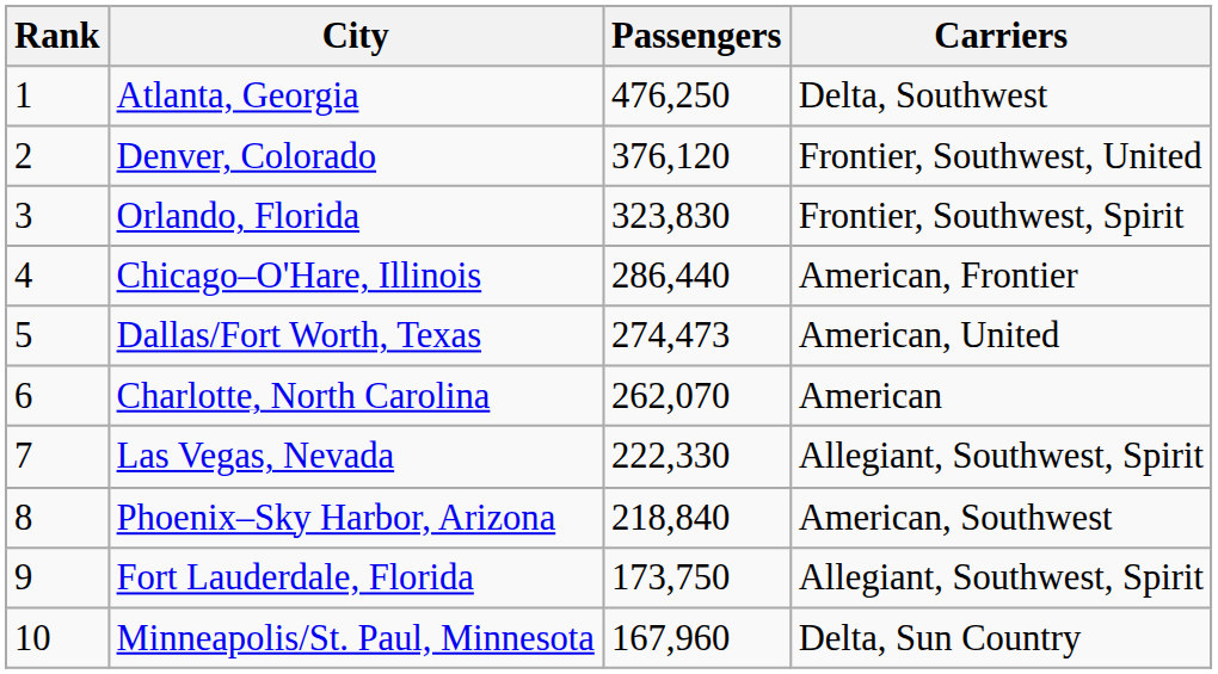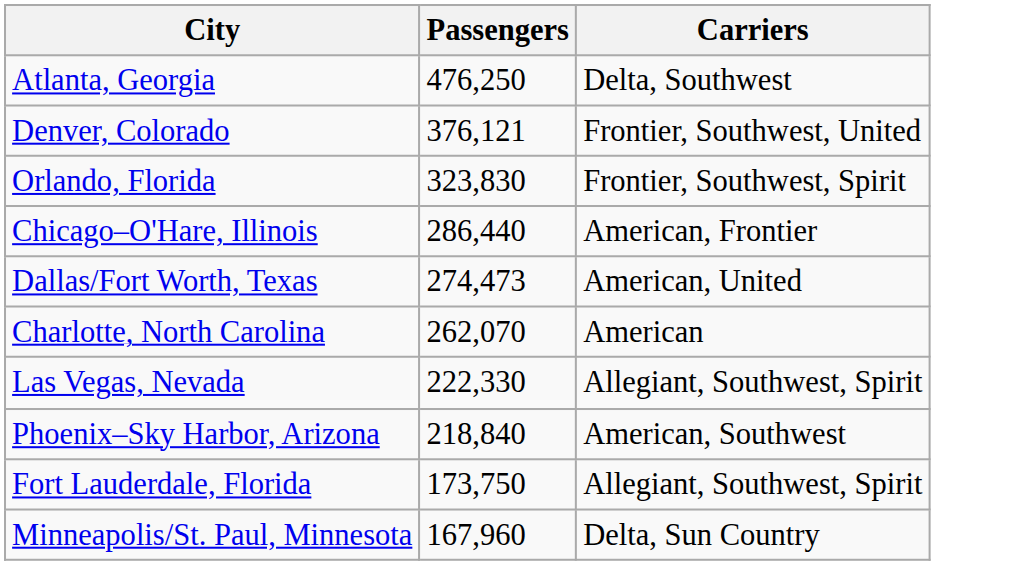- column: Rank | 1 | 2 | 3 | 4 | 5 | 6 | 7 | 8 | 9 | 10
Denver, Colorado | Passengers: 376,120 -> 376,121
